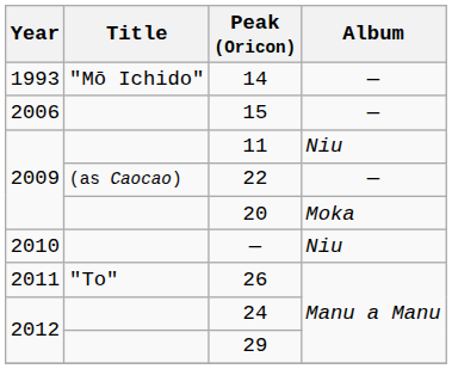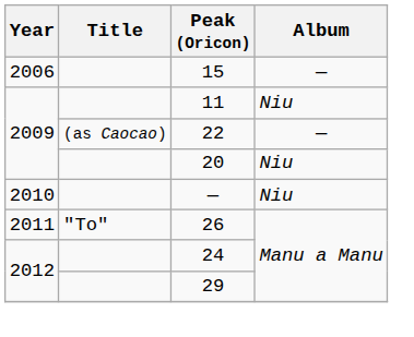- row: 1993 | "Mō Ichido" | 14 | —
20 | Album: Moka -> Niu
